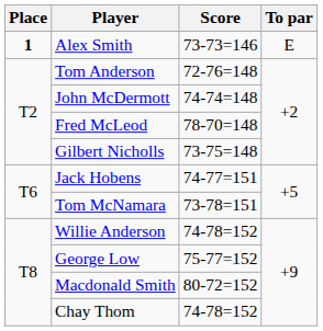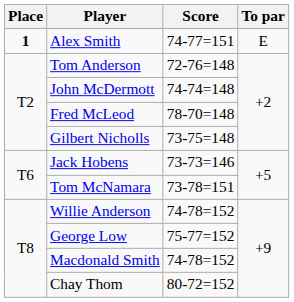Alex Smith | Score: 73-73=146 -> 74-77=151
Jack Hobens | Score: 74-77=151 -> 73-73=146
Macdonald Smith | Score: 80-72=152 -> 74-78=152
Chay Thom | Score: 74-78=152 -> 80-72=152
